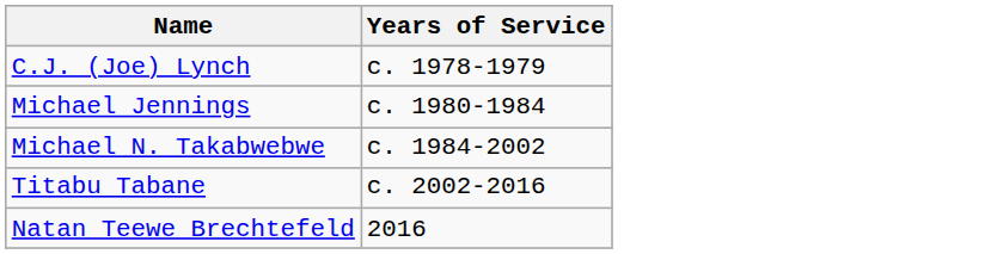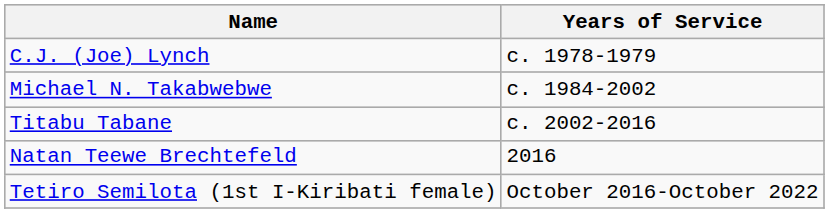- row: Michael Jennings | c. 1980-1984
+ row: Tetiro Semilota (1st I-Kiribati female) | October 2016-October 2022
